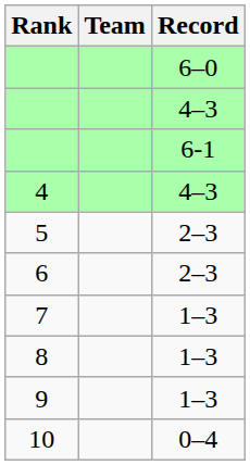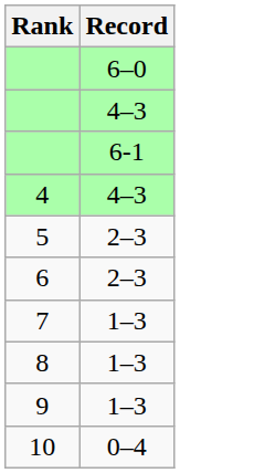- column: Team
